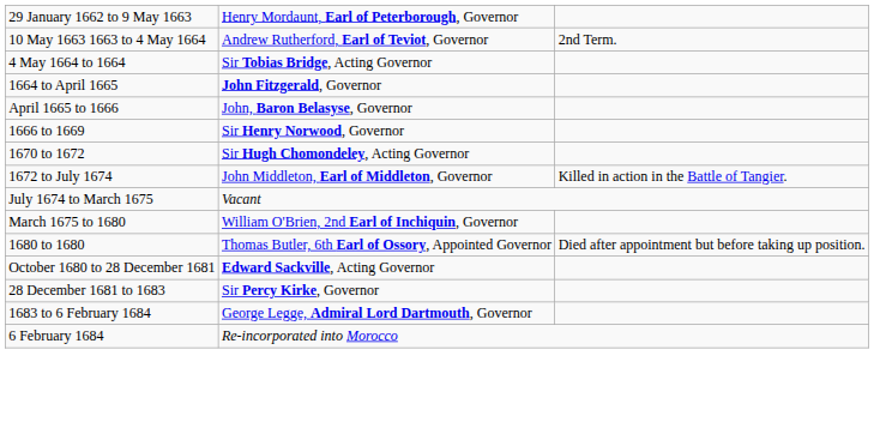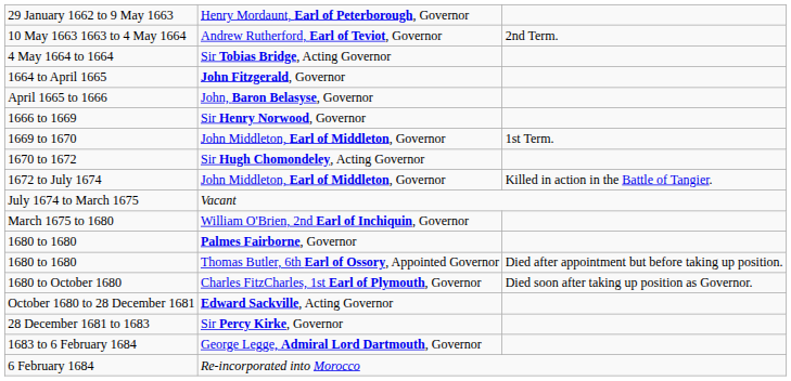+ row: 1669 to 1670 | John Middleton, Earl of Middleton, Governor | 1st Term.
+ row: 1680 to 1680 | Palmes Fairborne, Governor
+ row: 1680 to October 1680 | Charles FitzCharles, 1st Earl of Plymouth, Governor | Died soon after taking up position as Governor.
